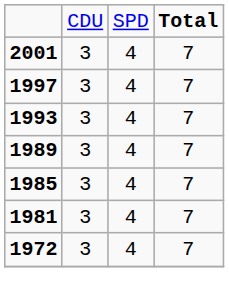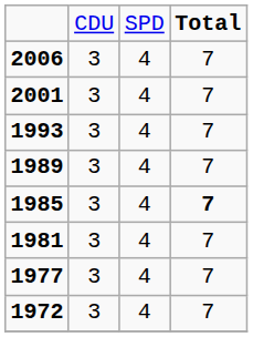+ row: 2006 | 3 | 4 | 7
- row: 1997 | 3 | 4 | 7
1985 | column 4: normal -> bold
+ row: 1977 | 3 | 4 | 7
